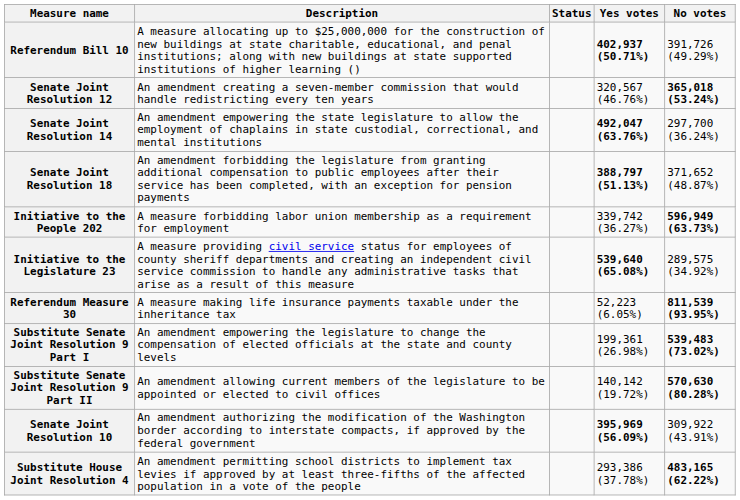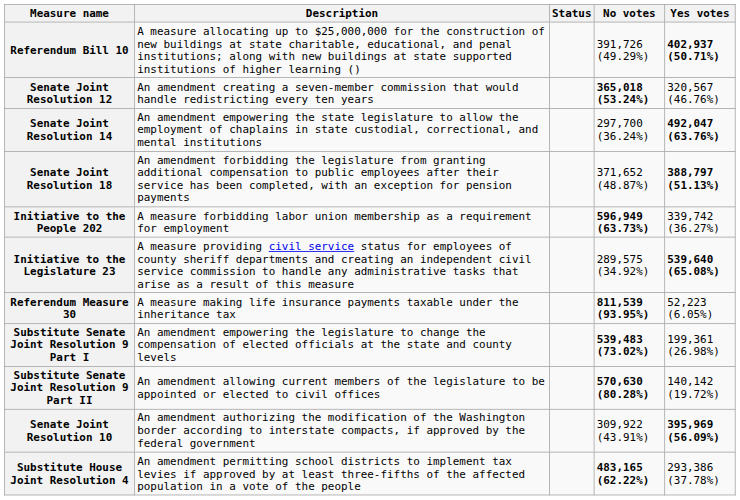columns swapped: Yes votes <-> No votes
